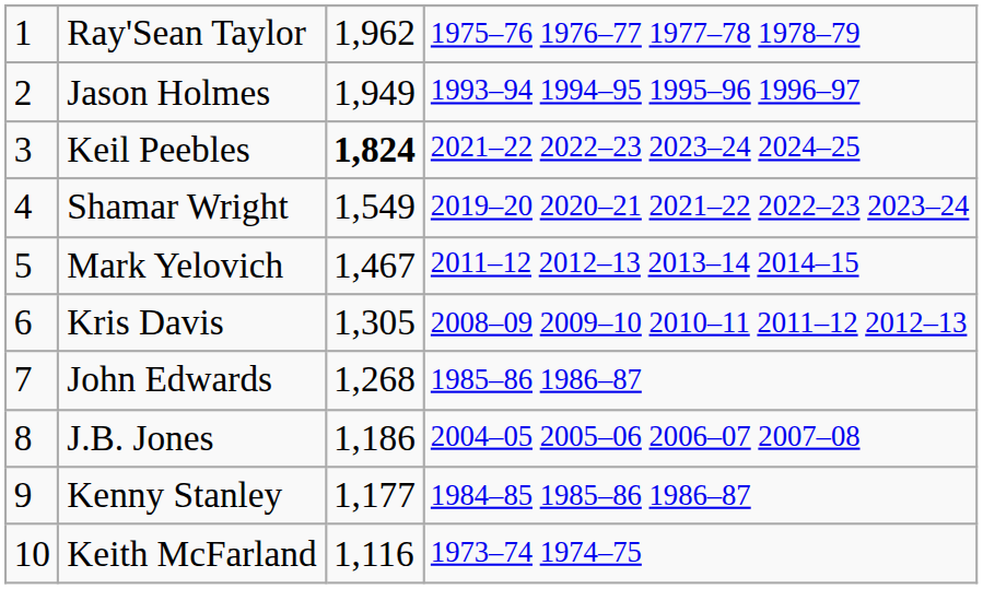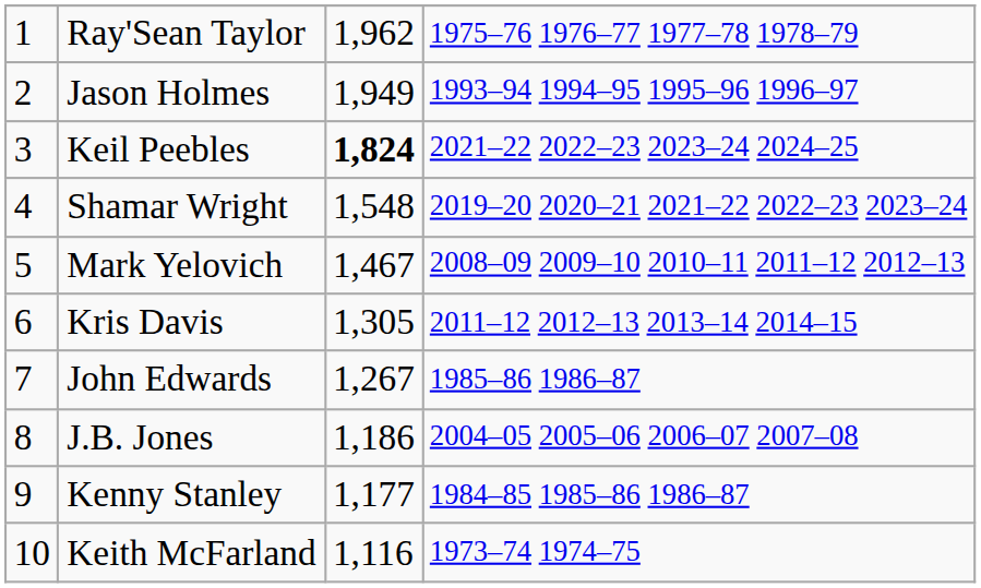Shamar Wright | column 3: 1,549 -> 1,548
Mark Yelovich | column 4: 2011–12 2012–13 2013–14 2014–15 -> 2008–09 2009–10 2010–11 2011–12 2012–13
Kris Davis | column 4: 2008–09 2009–10 2010–11 2011–12 2012–13 -> 2011–12 2012–13 2013–14 2014–15
John Edwards | column 3: 1,268 -> 1,267
